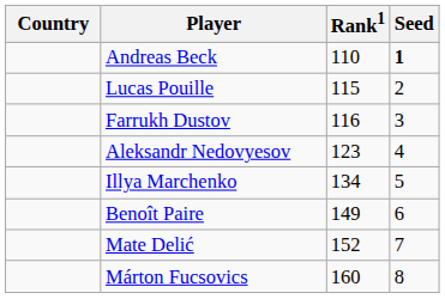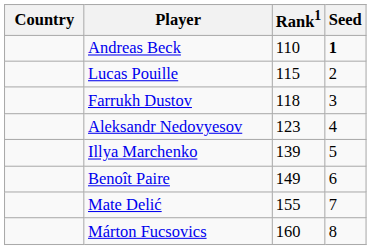Farrukh Dustov | Rank1: 116 -> 118
Illya Marchenko | Rank1: 134 -> 139
Mate Delić | Rank1: 152 -> 155
